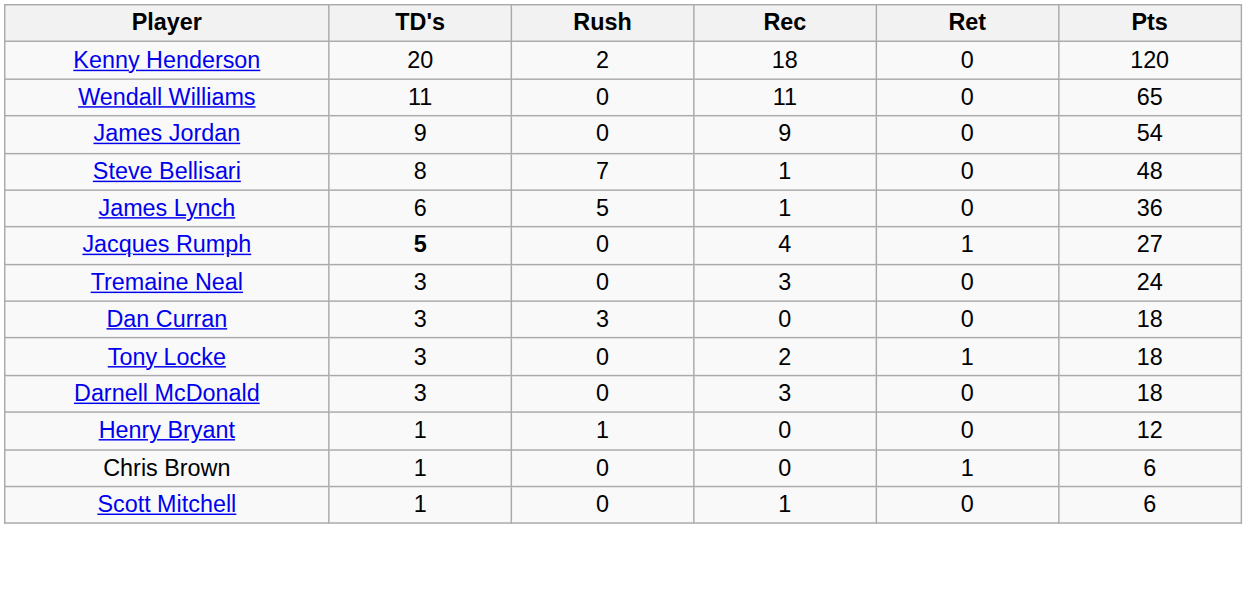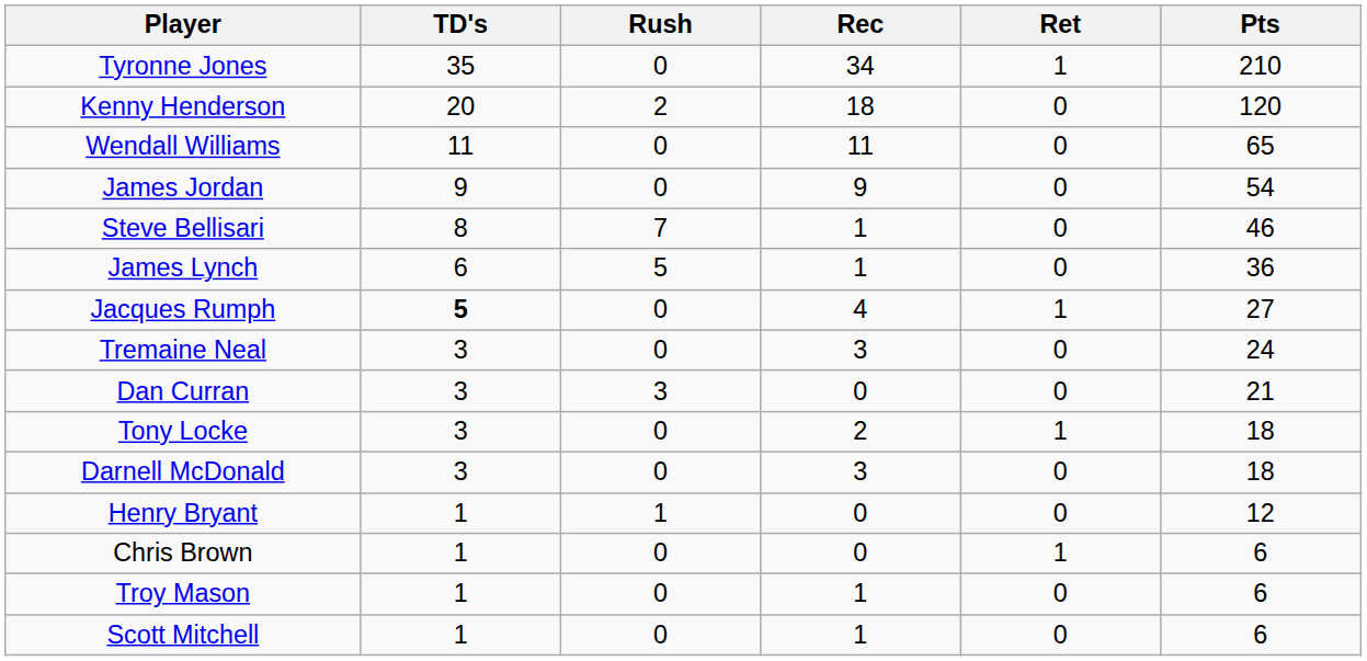+ row: Tyronne Jones | 35 | 0 | 34 | 1 | 210
Steve Bellisari | Pts: 48 -> 46
Dan Curran | Pts: 18 -> 21
+ row: Troy Mason | 1 | 0 | 1 | 0 | 6
